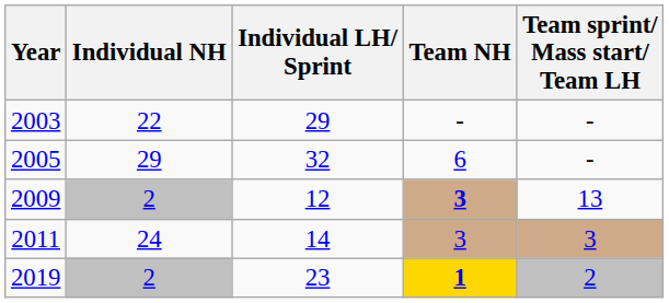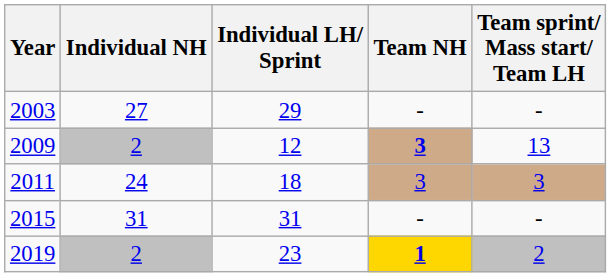2003 | Individual NH: 22 -> 27
- row: 2005 | 29 | 32 | 6 | -
2011 | Individual LH/ Sprint: 14 -> 18
+ row: 2015 | 31 | 31 | - | -
